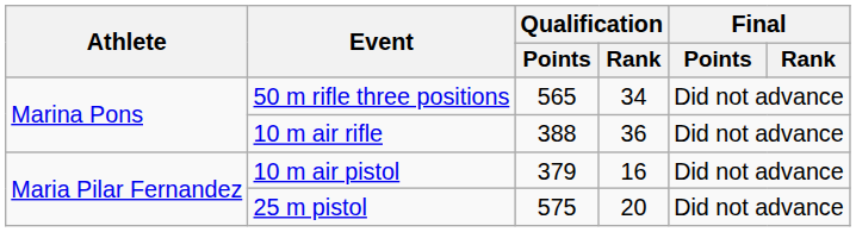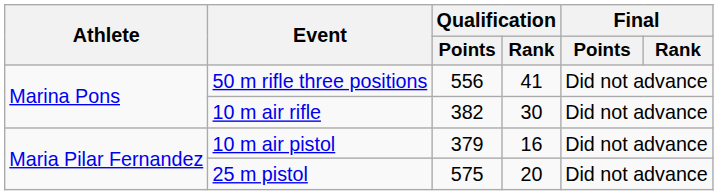50 m rifle three positions | Qualification / Points: 565 -> 556
50 m rifle three positions | Qualification / Rank: 34 -> 41
10 m air rifle | Qualification / Points: 388 -> 382
10 m air rifle | Qualification / Rank: 36 -> 30
